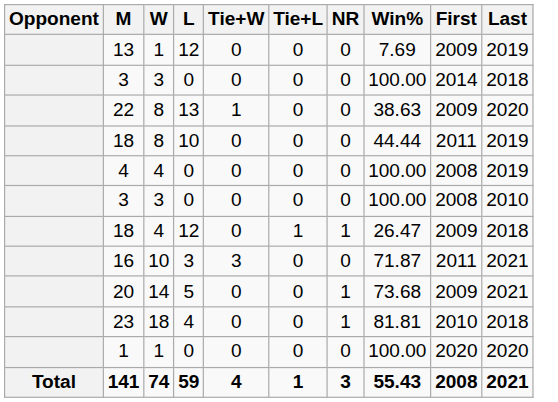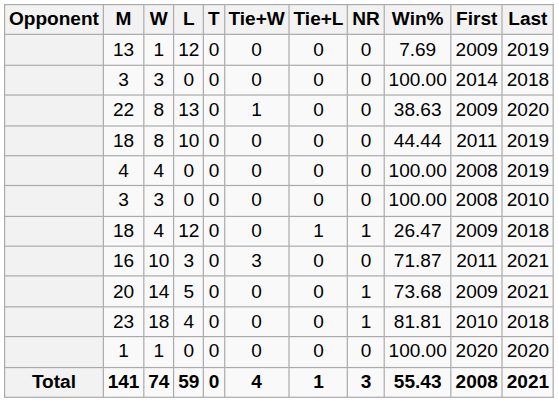+ column: T | 0 | 0 | 0 | 0 | 0 | 0 | 0 | 0 | 0 | 0 | 0 | 0
